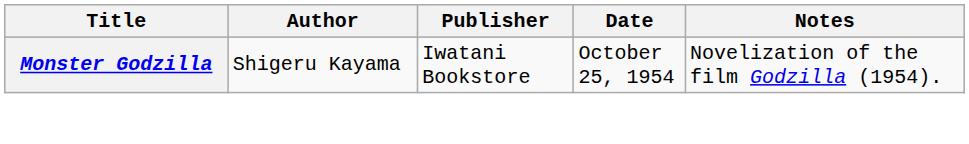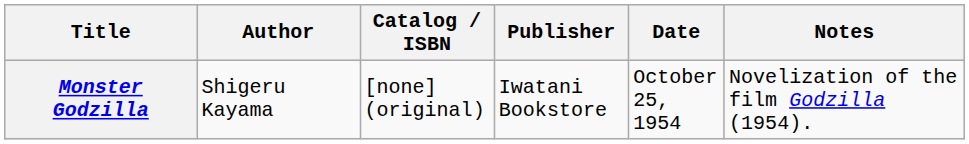+ column: Catalog / ISBN | [none] (original)
